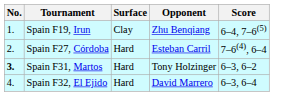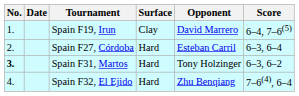+ column: Date
Spain F19, Irun | Opponent: Zhu Benqiang -> David Marrero
Spain F27, Córdoba | Score: 7–6(4), 6–4 -> 6–3, 6–4
Spain F32, El Ejido | Opponent: David Marrero -> Zhu Benqiang
Spain F32, El Ejido | Score: 6–3, 6–4 -> 7–6(4), 6–4
